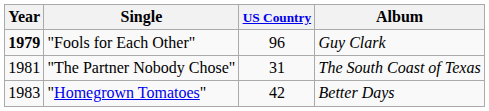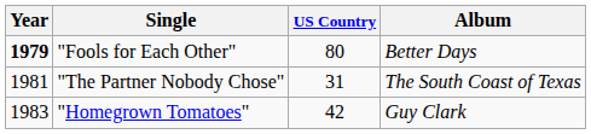"Fools for Each Other" | US Country: 96 -> 80
"Fools for Each Other" | Album: Guy Clark -> Better Days
"Homegrown Tomatoes" | Album: Better Days -> Guy Clark
